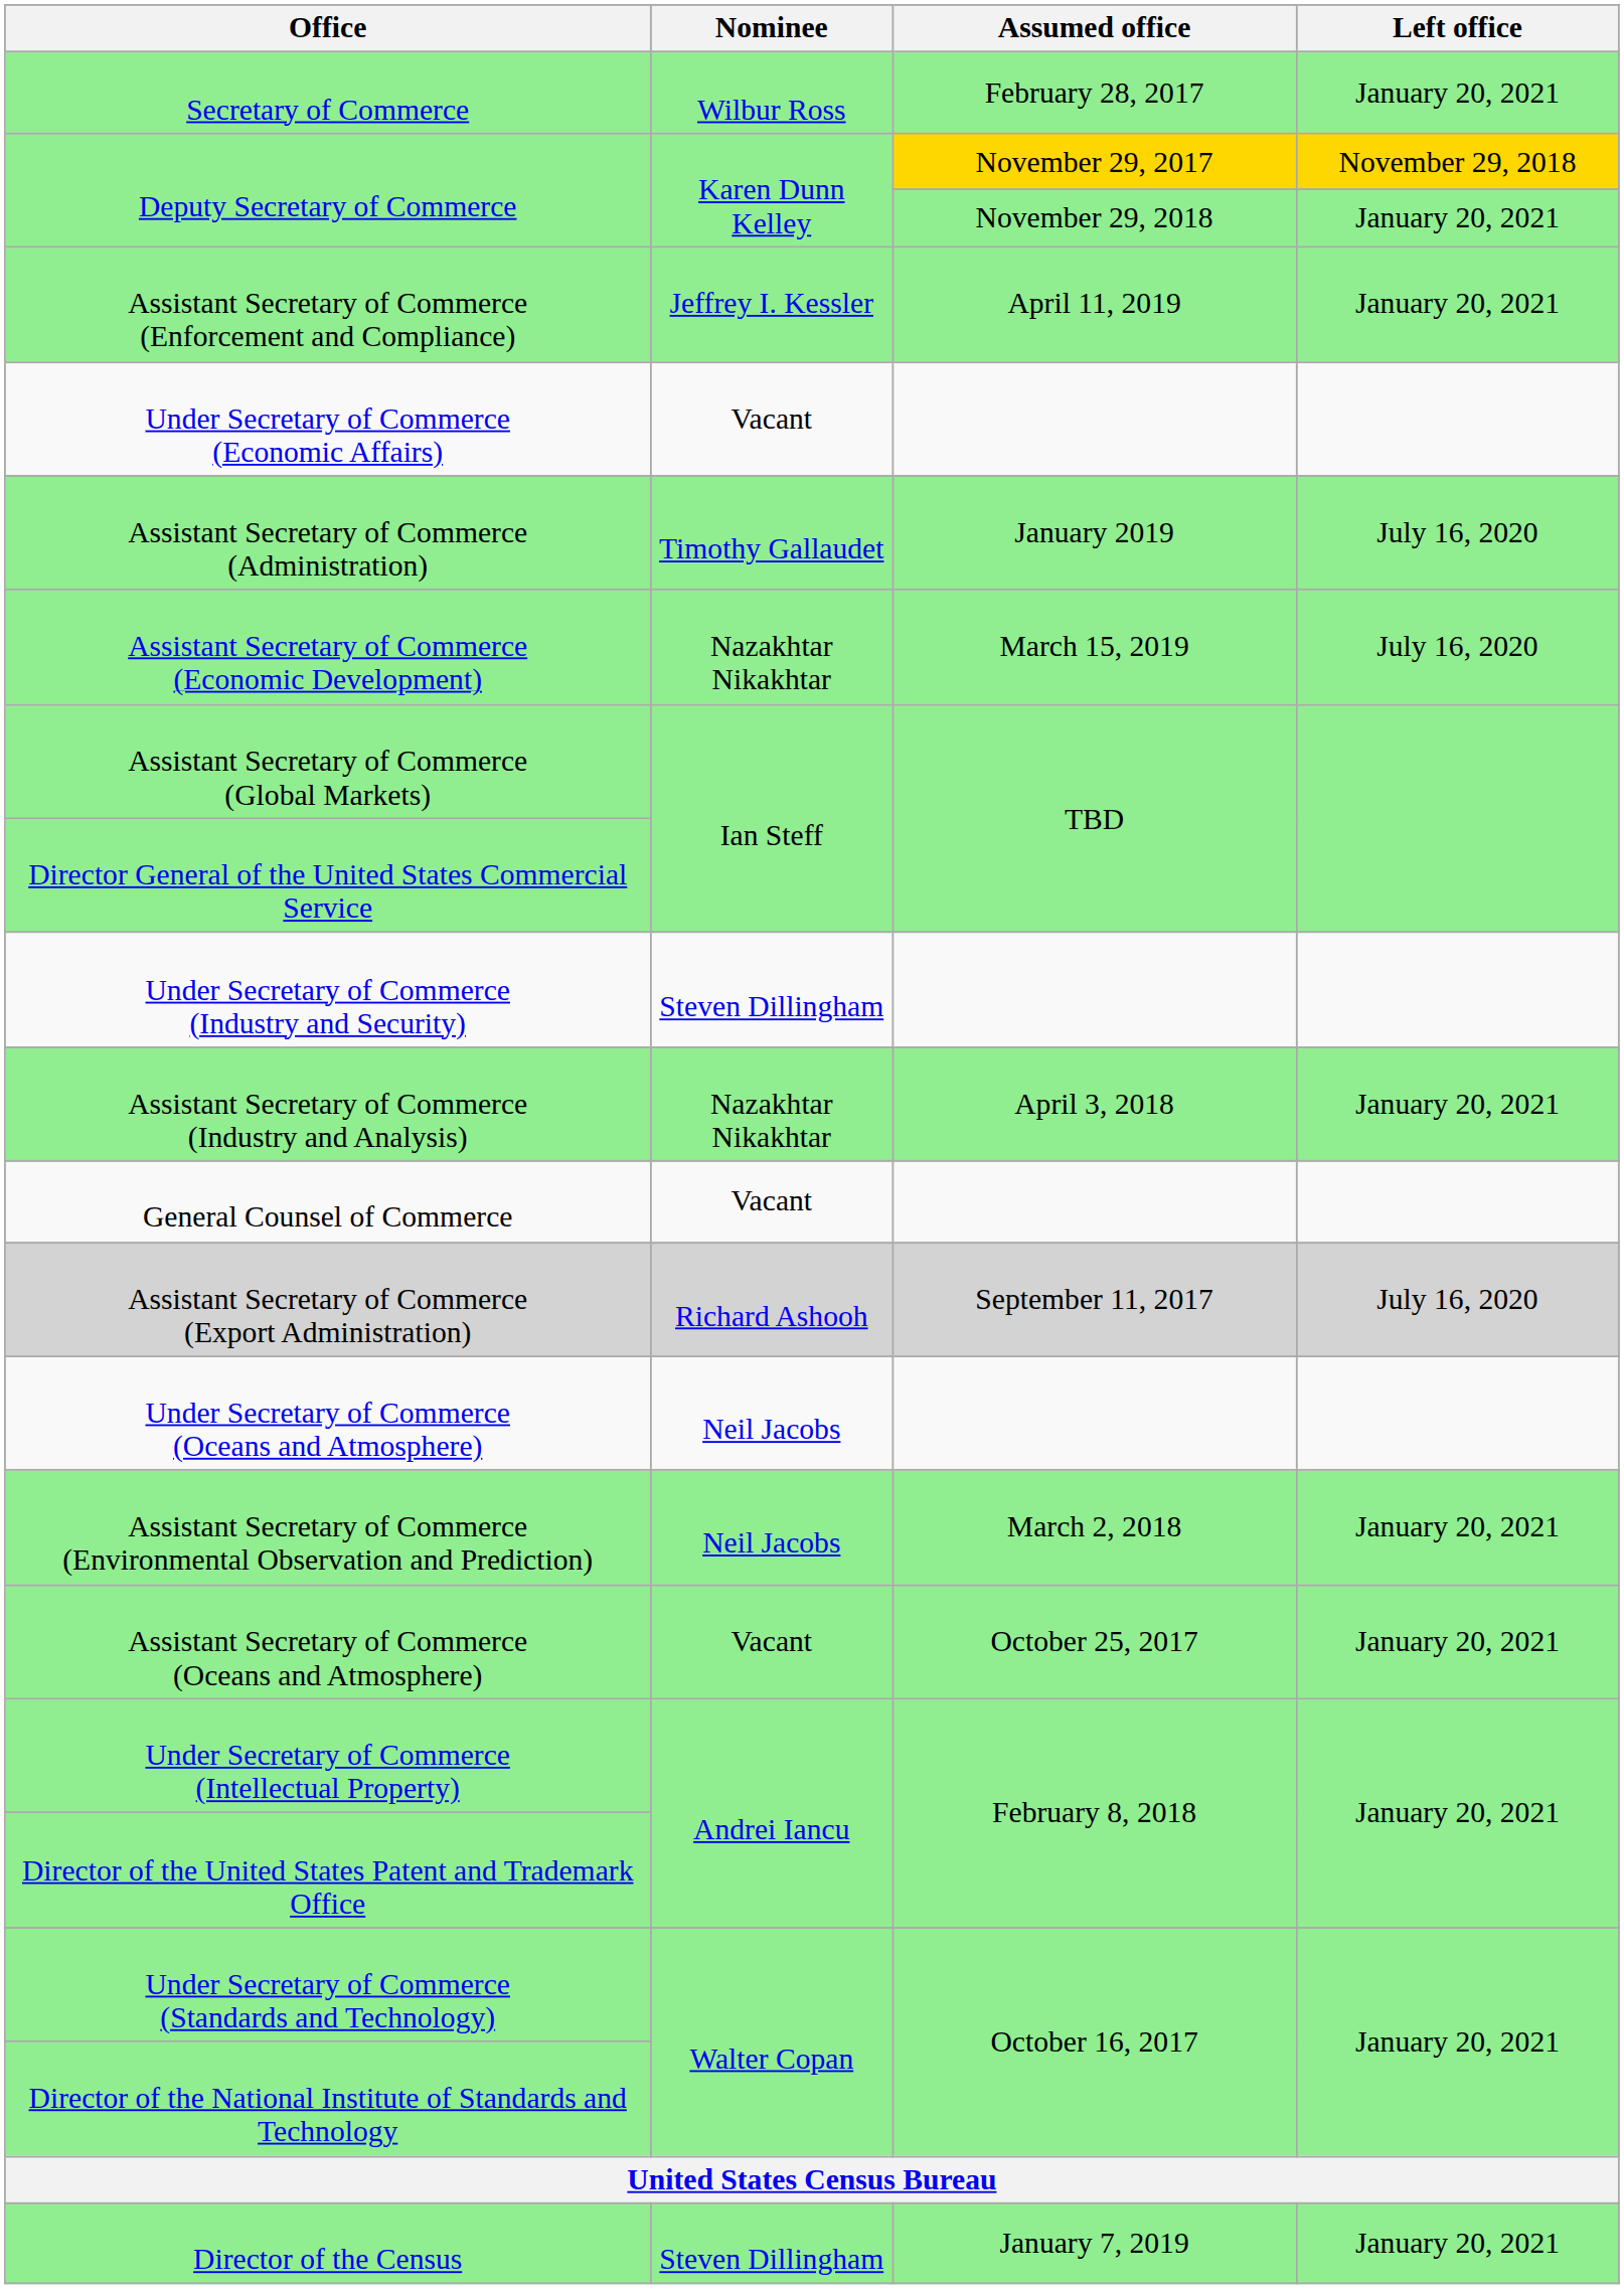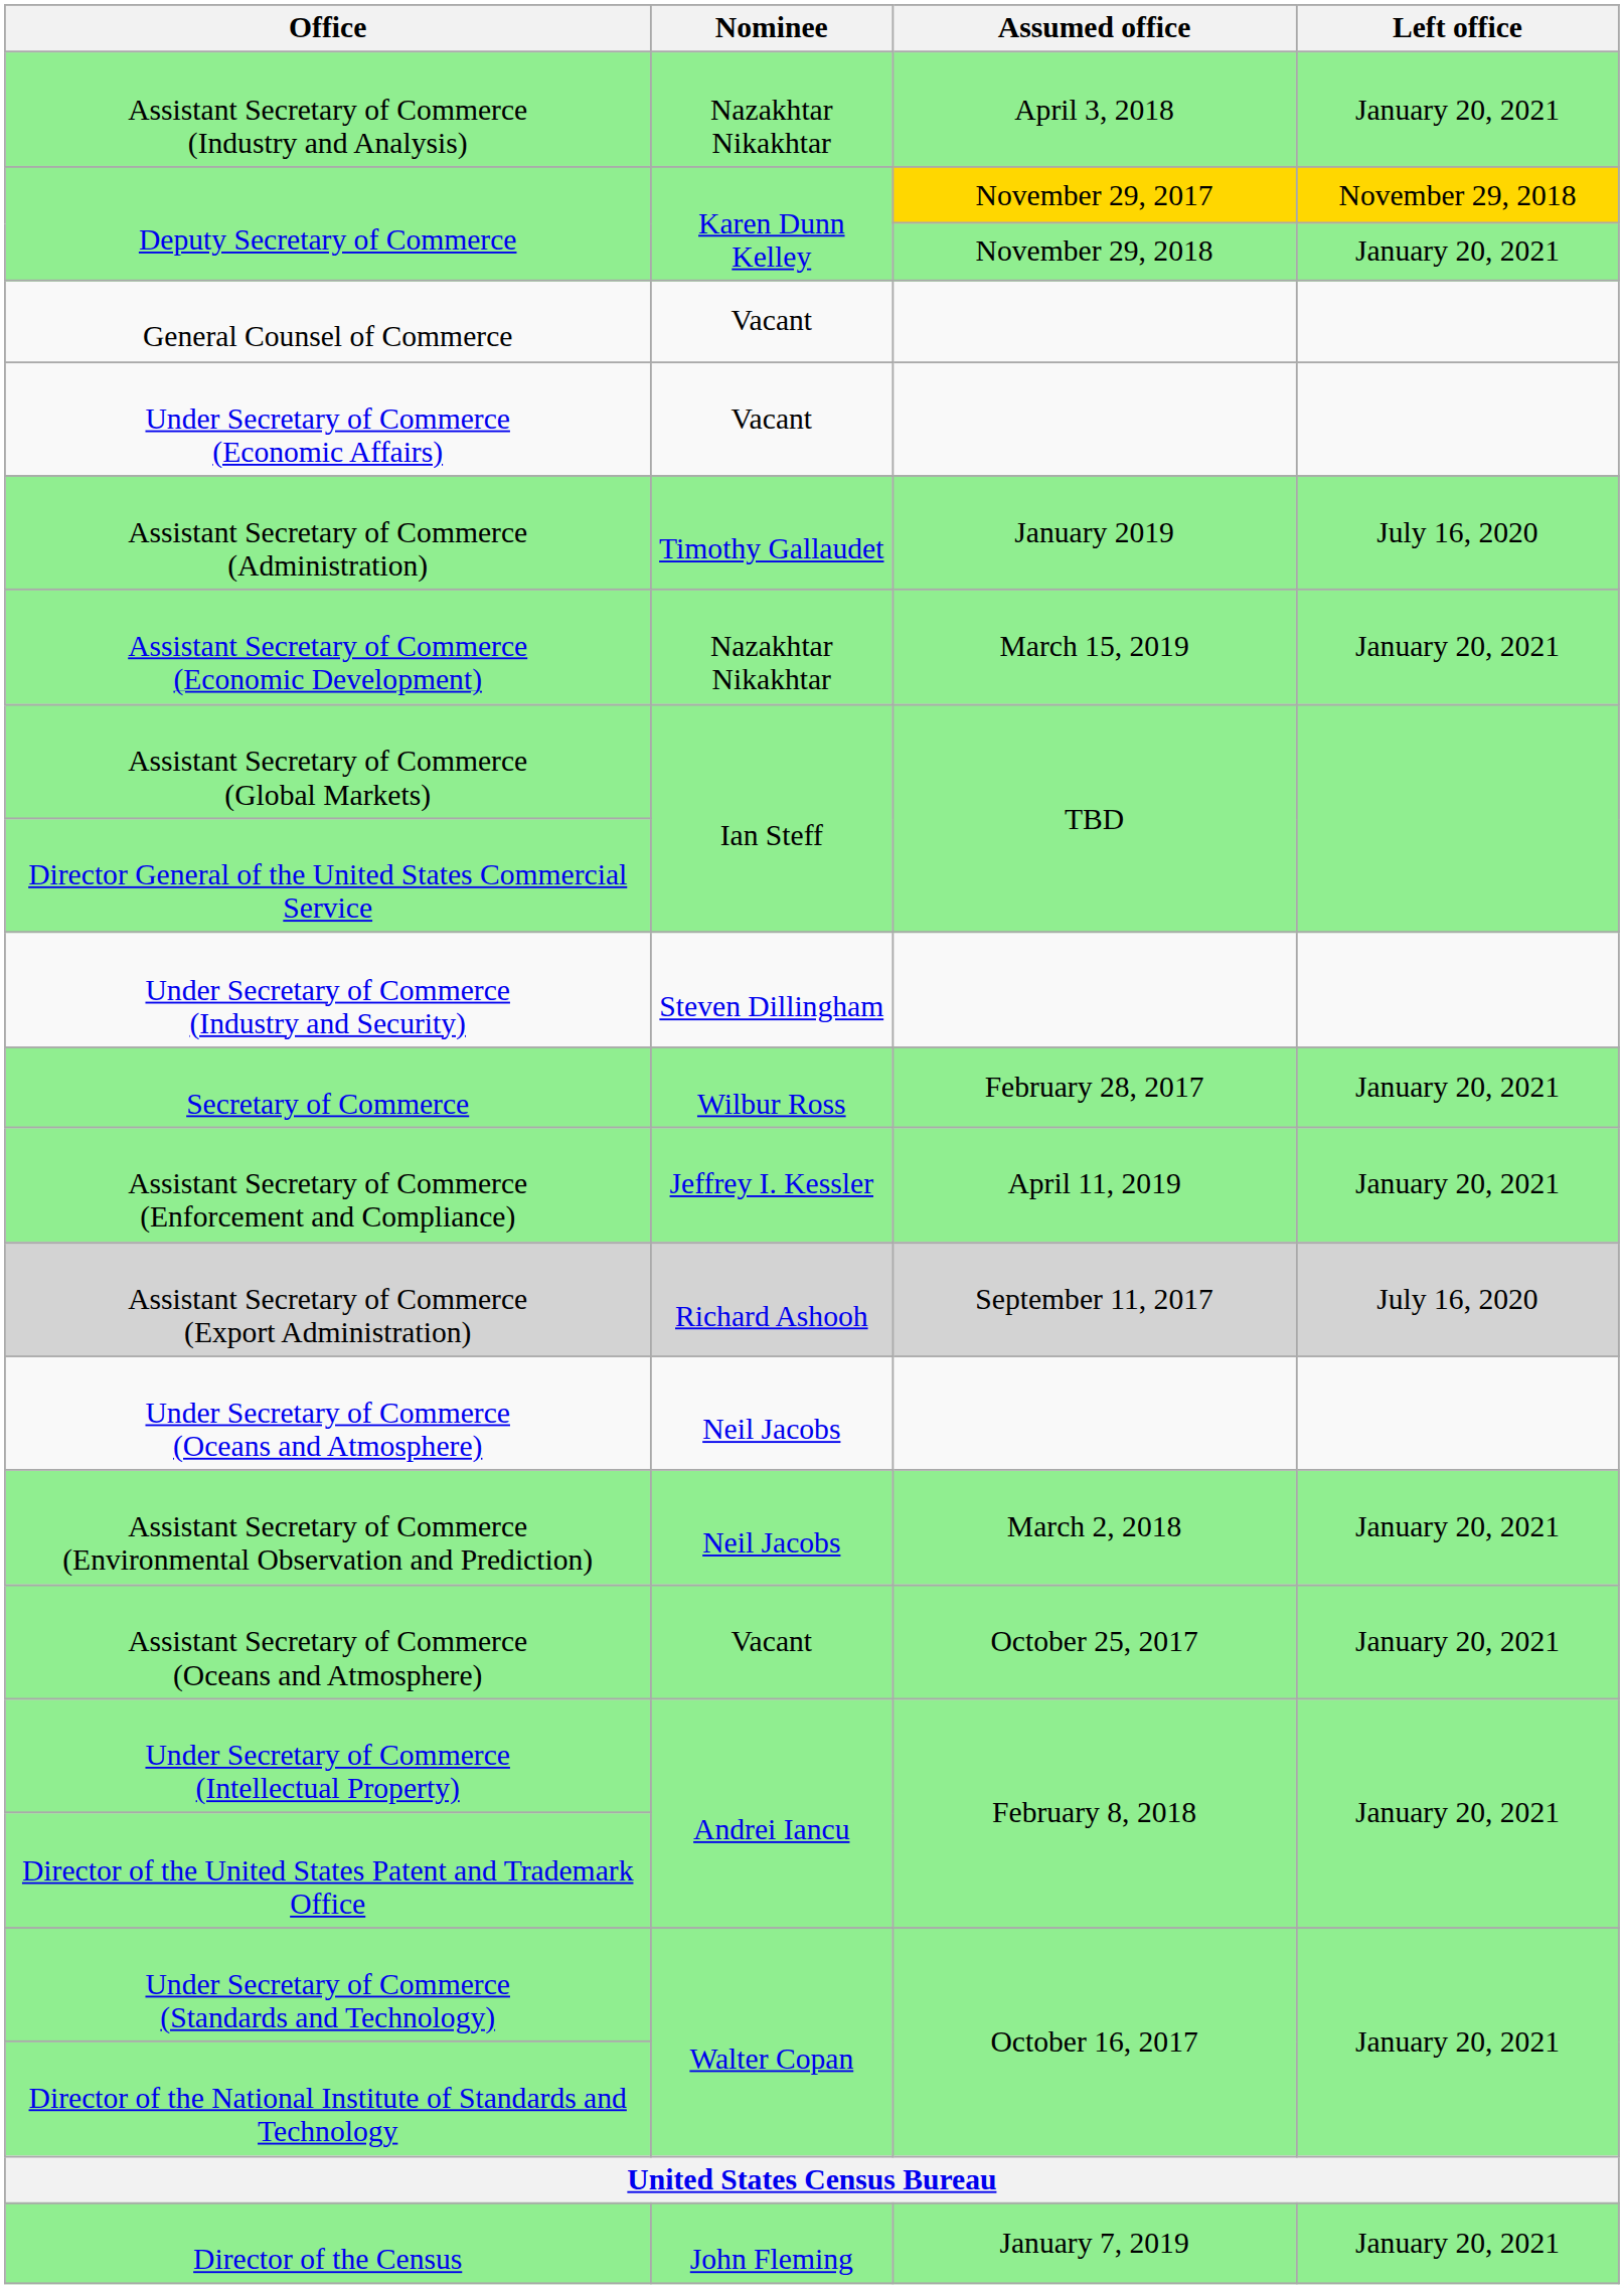rows swapped: Secretary of Commerce <-> Assistant Secretary of Commerce (Industry and Analysis)
rows swapped: General Counsel of Commerce <-> Assistant Secretary of Commerce (Enforcement and Compliance)
Assistant Secretary of Commerce (Economic Development) | Left office: July 16, 2020 -> January 20, 2021
Director of the Census | Nominee: Steven Dillingham -> John Fleming
